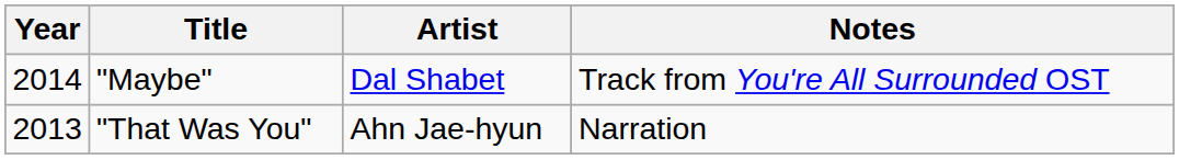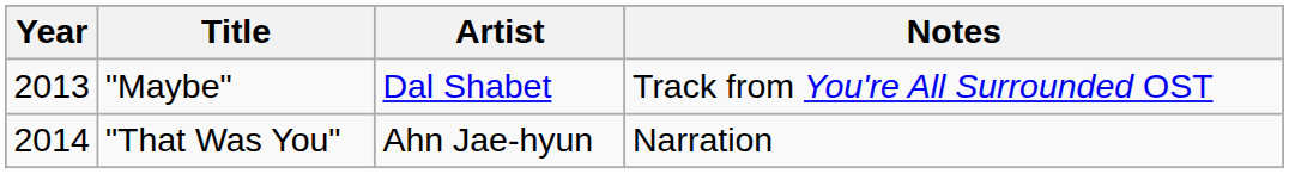"Maybe" | Year: 2014 -> 2013
"That Was You" | Year: 2013 -> 2014
